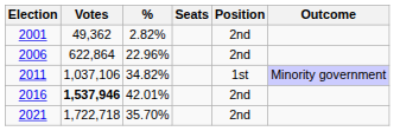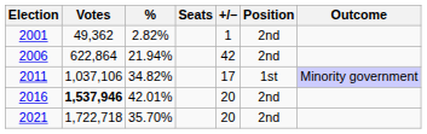+ column: +/– | 1 | 42 | 17 | 20 | 20
2006 | %: 22.96% -> 21.94%
